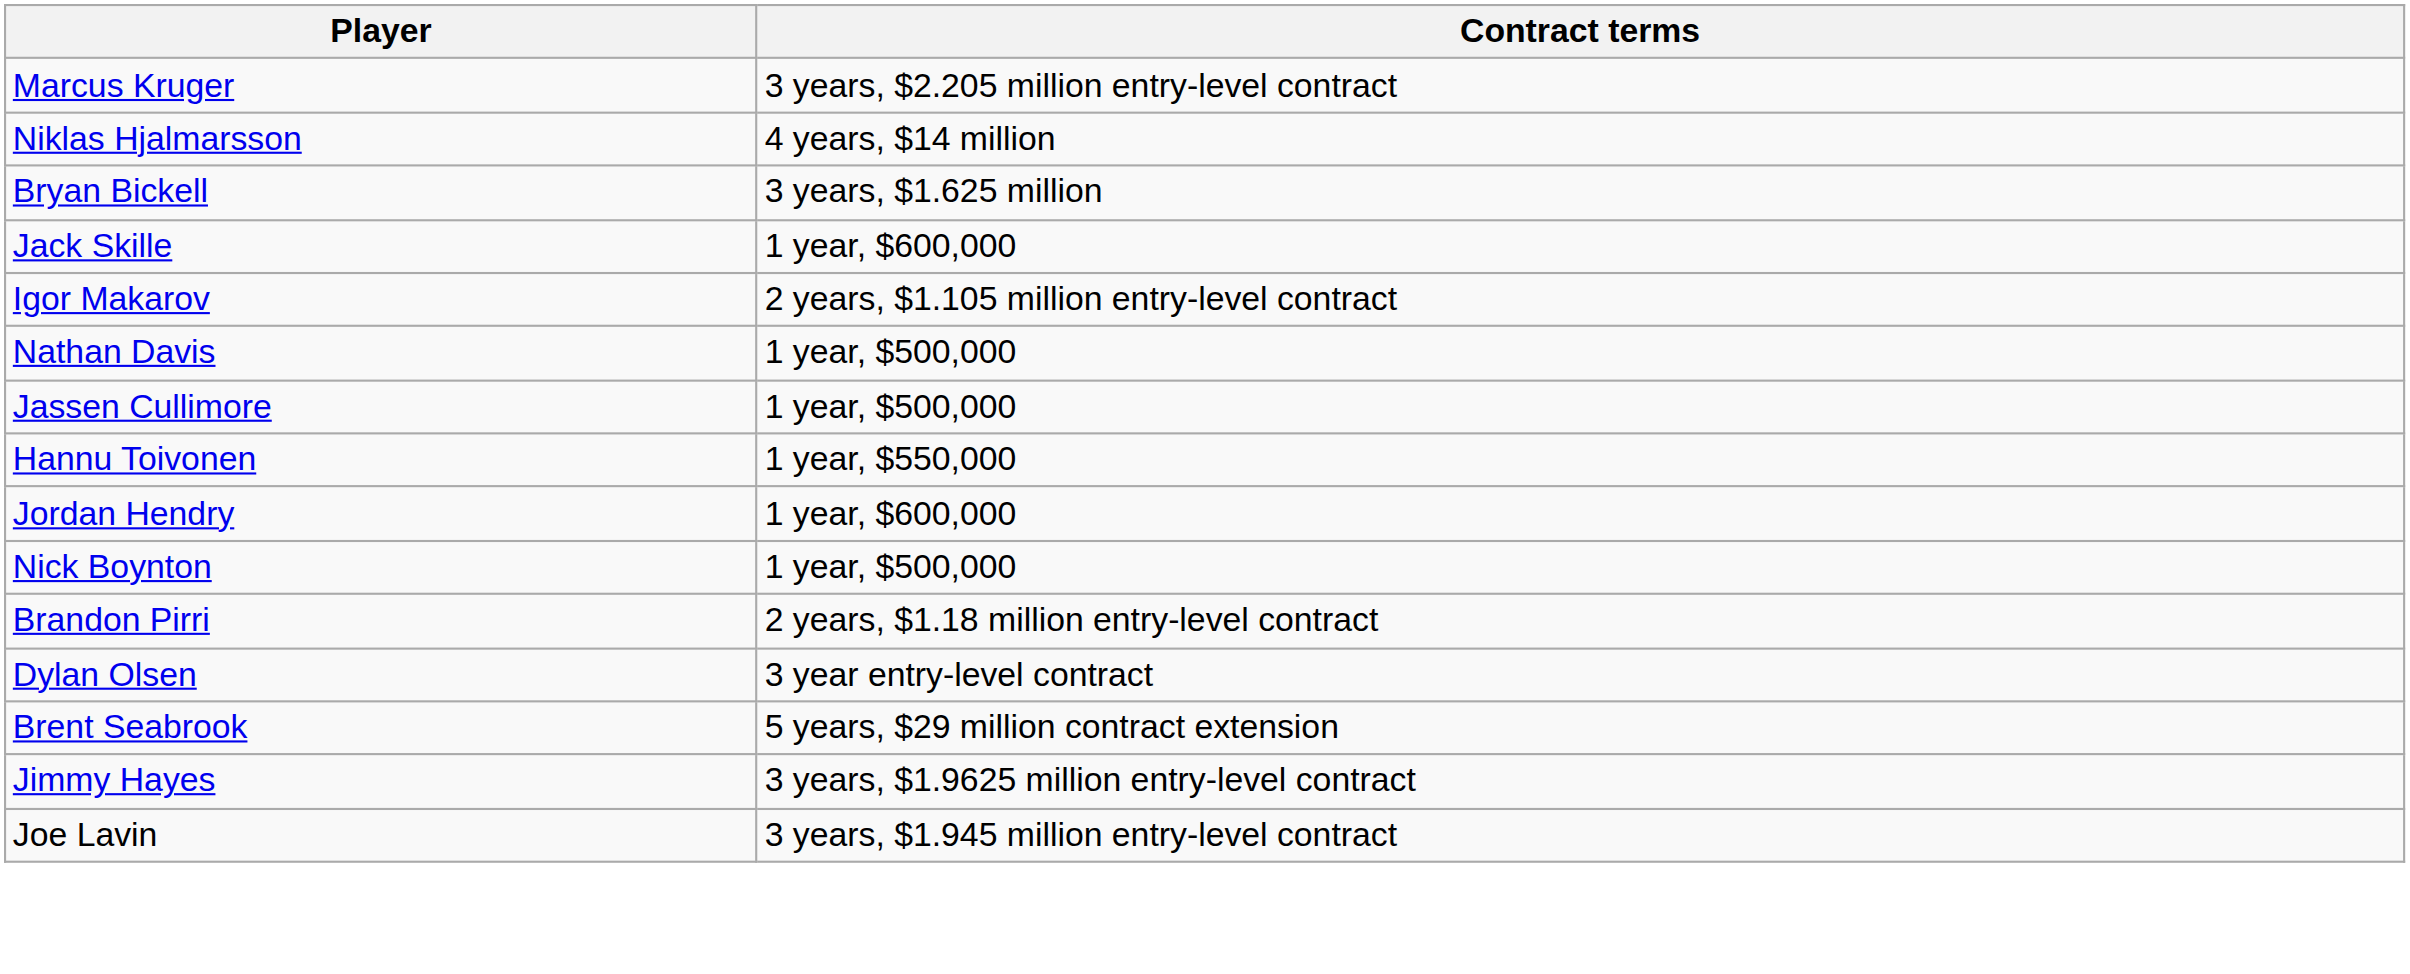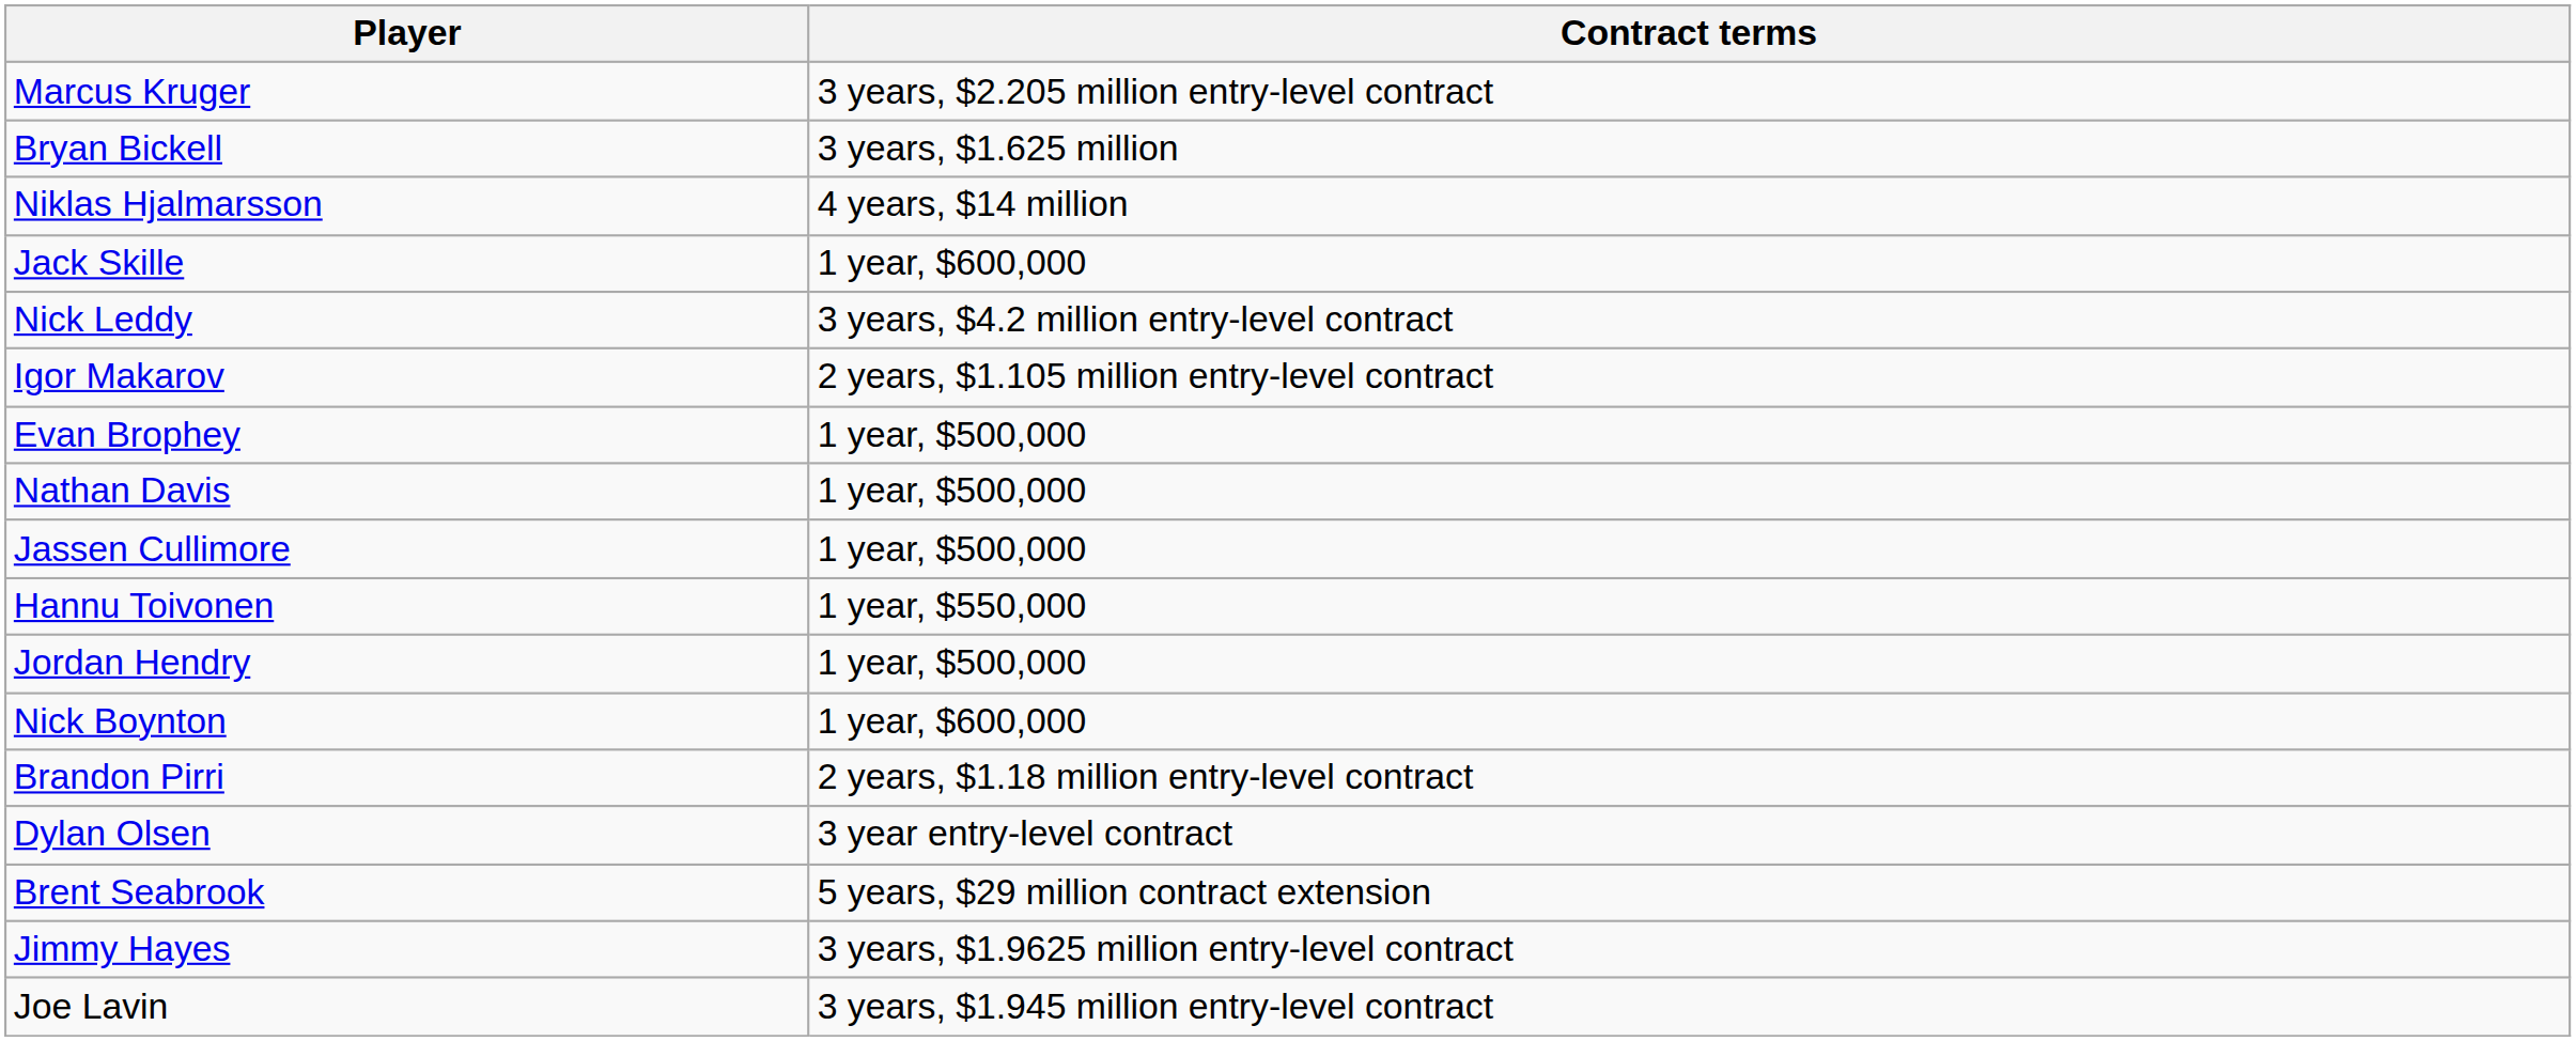rows swapped: Niklas Hjalmarsson <-> Bryan Bickell
+ row: Nick Leddy | 3 years, $4.2 million entry-level contract
+ row: Evan Brophey | 1 year, $500,000
Jordan Hendry | Contract terms: 1 year, $600,000 -> 1 year, $500,000
Nick Boynton | Contract terms: 1 year, $500,000 -> 1 year, $600,000
